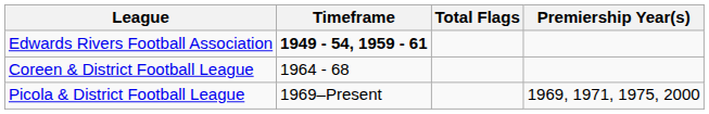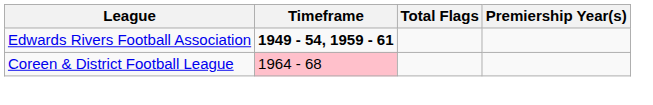Coreen & District Football League | Timeframe: no background -> pink background
- row: Picola & District Football League | 1969–Present | 1969, 1971, 1975, 2000
